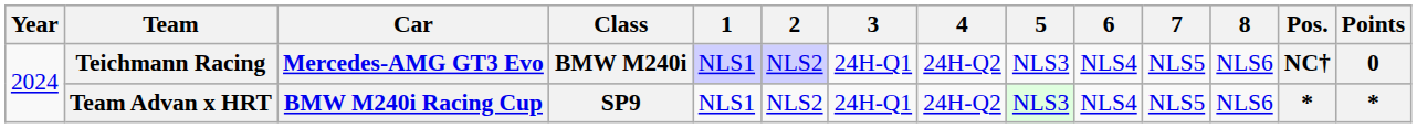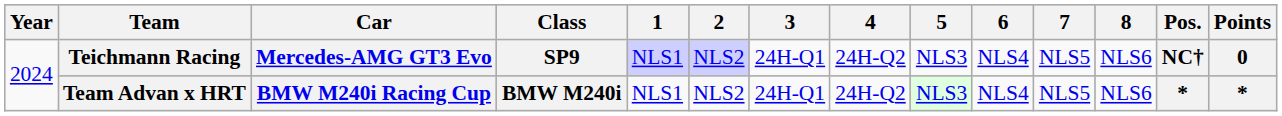Teichmann Racing | Class: BMW M240i -> SP9
Team Advan x HRT | Class: SP9 -> BMW M240i
